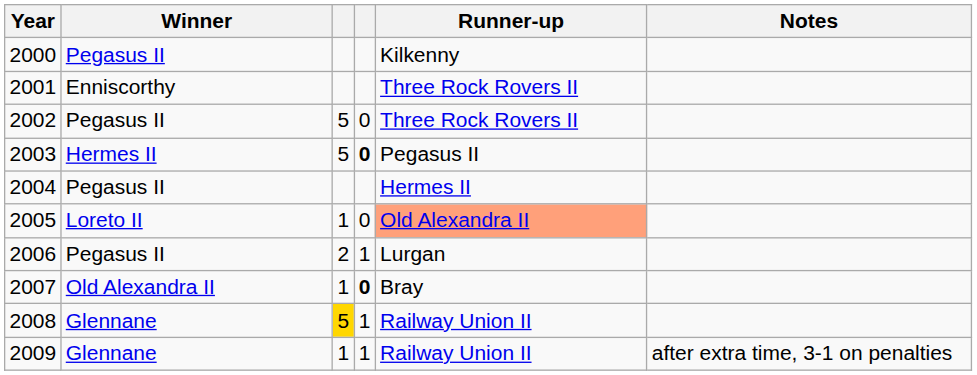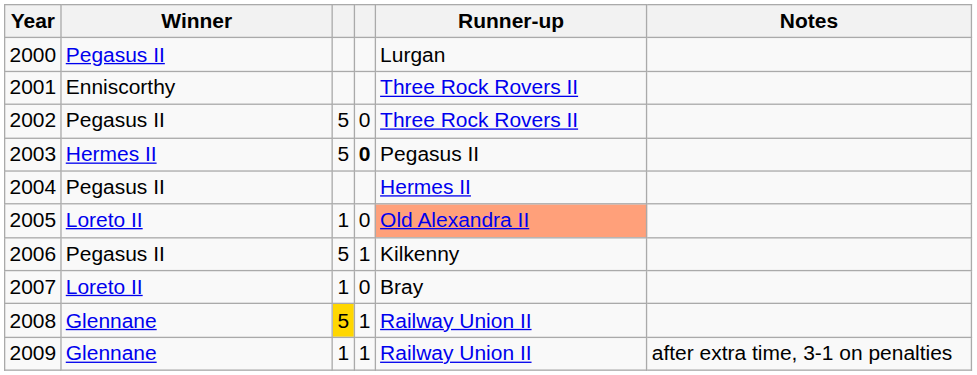2000 | Runner-up: Kilkenny -> Lurgan
2006 | column 3: 2 -> 5
2006 | Runner-up: Lurgan -> Kilkenny
2007 | Winner: Old Alexandra II -> Loreto II
2007 | column 4: bold -> normal
